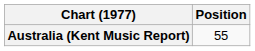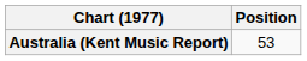Australia (Kent Music Report) | Position: 55 -> 53
